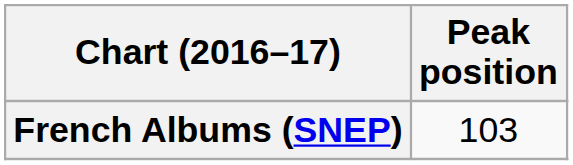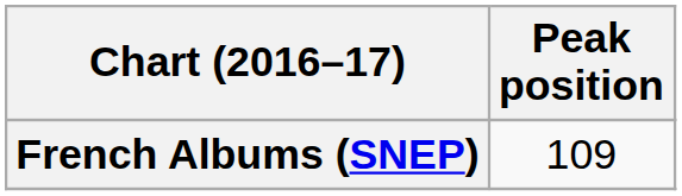French Albums (SNEP) | Peak position: 103 -> 109
